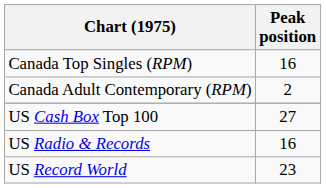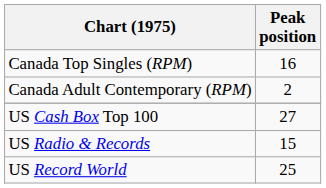US Radio & Records | Peak position: 16 -> 15
US Record World | Peak position: 23 -> 25
